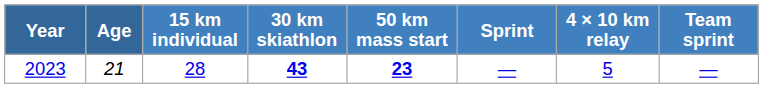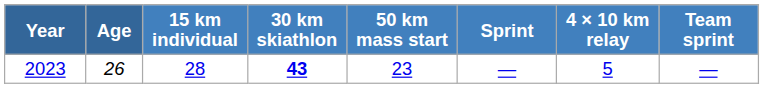2023 | Age: 21 -> 26
2023 | 50 km mass start: bold -> normal
